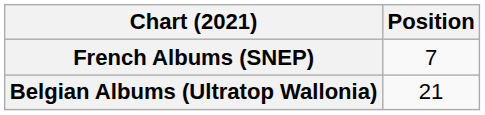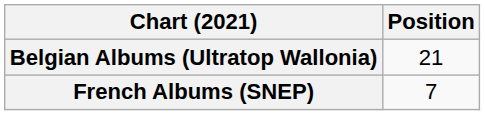rows swapped: Belgian Albums (Ultratop Wallonia) <-> French Albums (SNEP)
